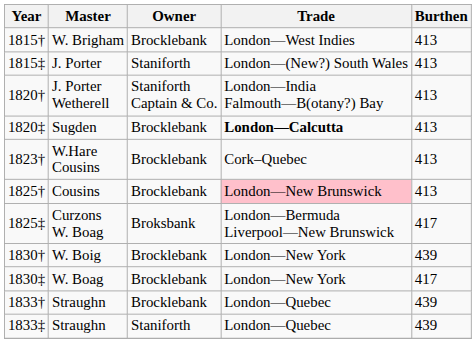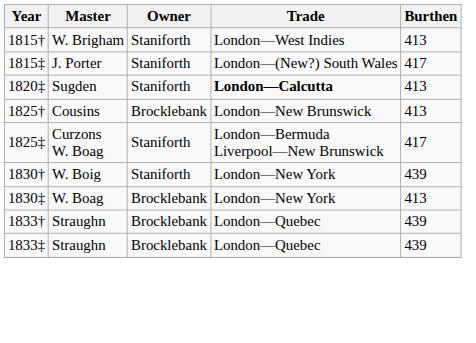W. Brigham | Owner: Brocklebank -> Staniforth
J. Porter | Burthen: 413 -> 417
- row: 1820† | J. Porter Wetherell | Staniforth Captain & Co. | London—India Falmouth—B(otany?) Bay | 413
Sugden | Owner: Brocklebank -> Staniforth
- row: 1823† | W.Hare Cousins | Brocklebank | Cork–Quebec | 413
Cousins | Trade: pink background -> no background
Curzons W. Boag | Owner: Broksbank -> Staniforth
W. Boig | Owner: Brocklebank -> Staniforth
W. Boag | Burthen: 417 -> 413
1833‡ / Straughn | Owner: Staniforth -> Brocklebank
